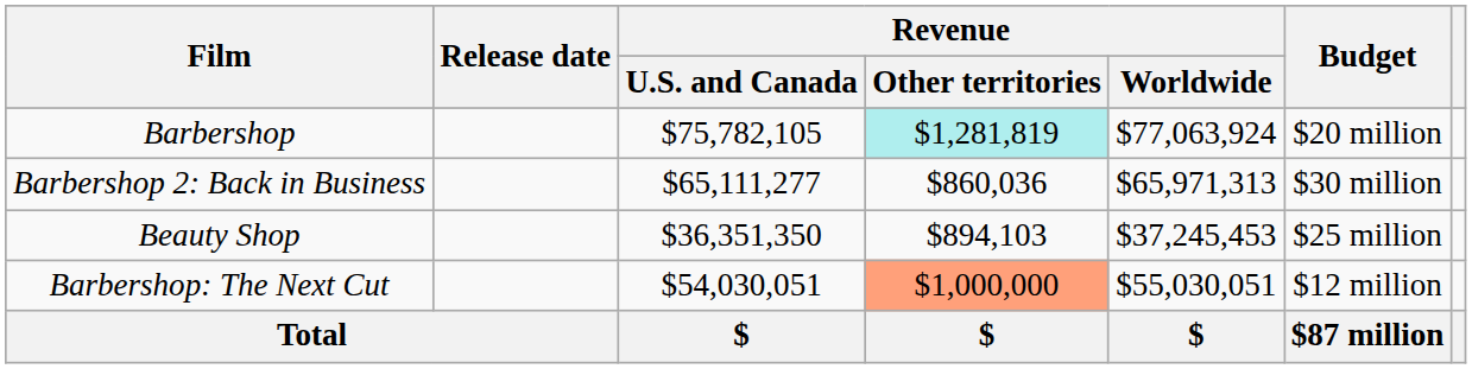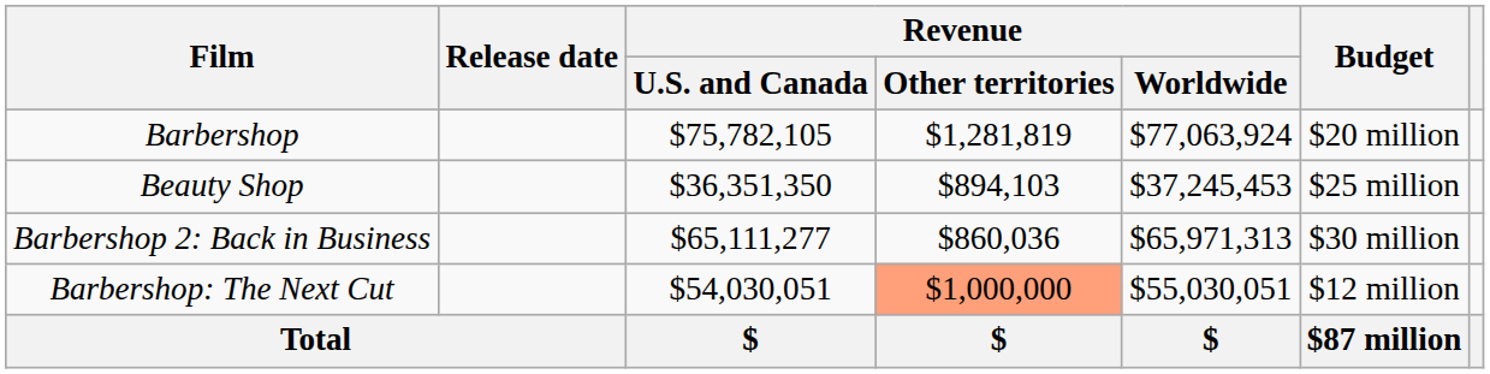Barbershop | Revenue / Other territories: paleturquoise background -> no background
rows swapped: Barbershop 2: Back in Business <-> Beauty Shop
